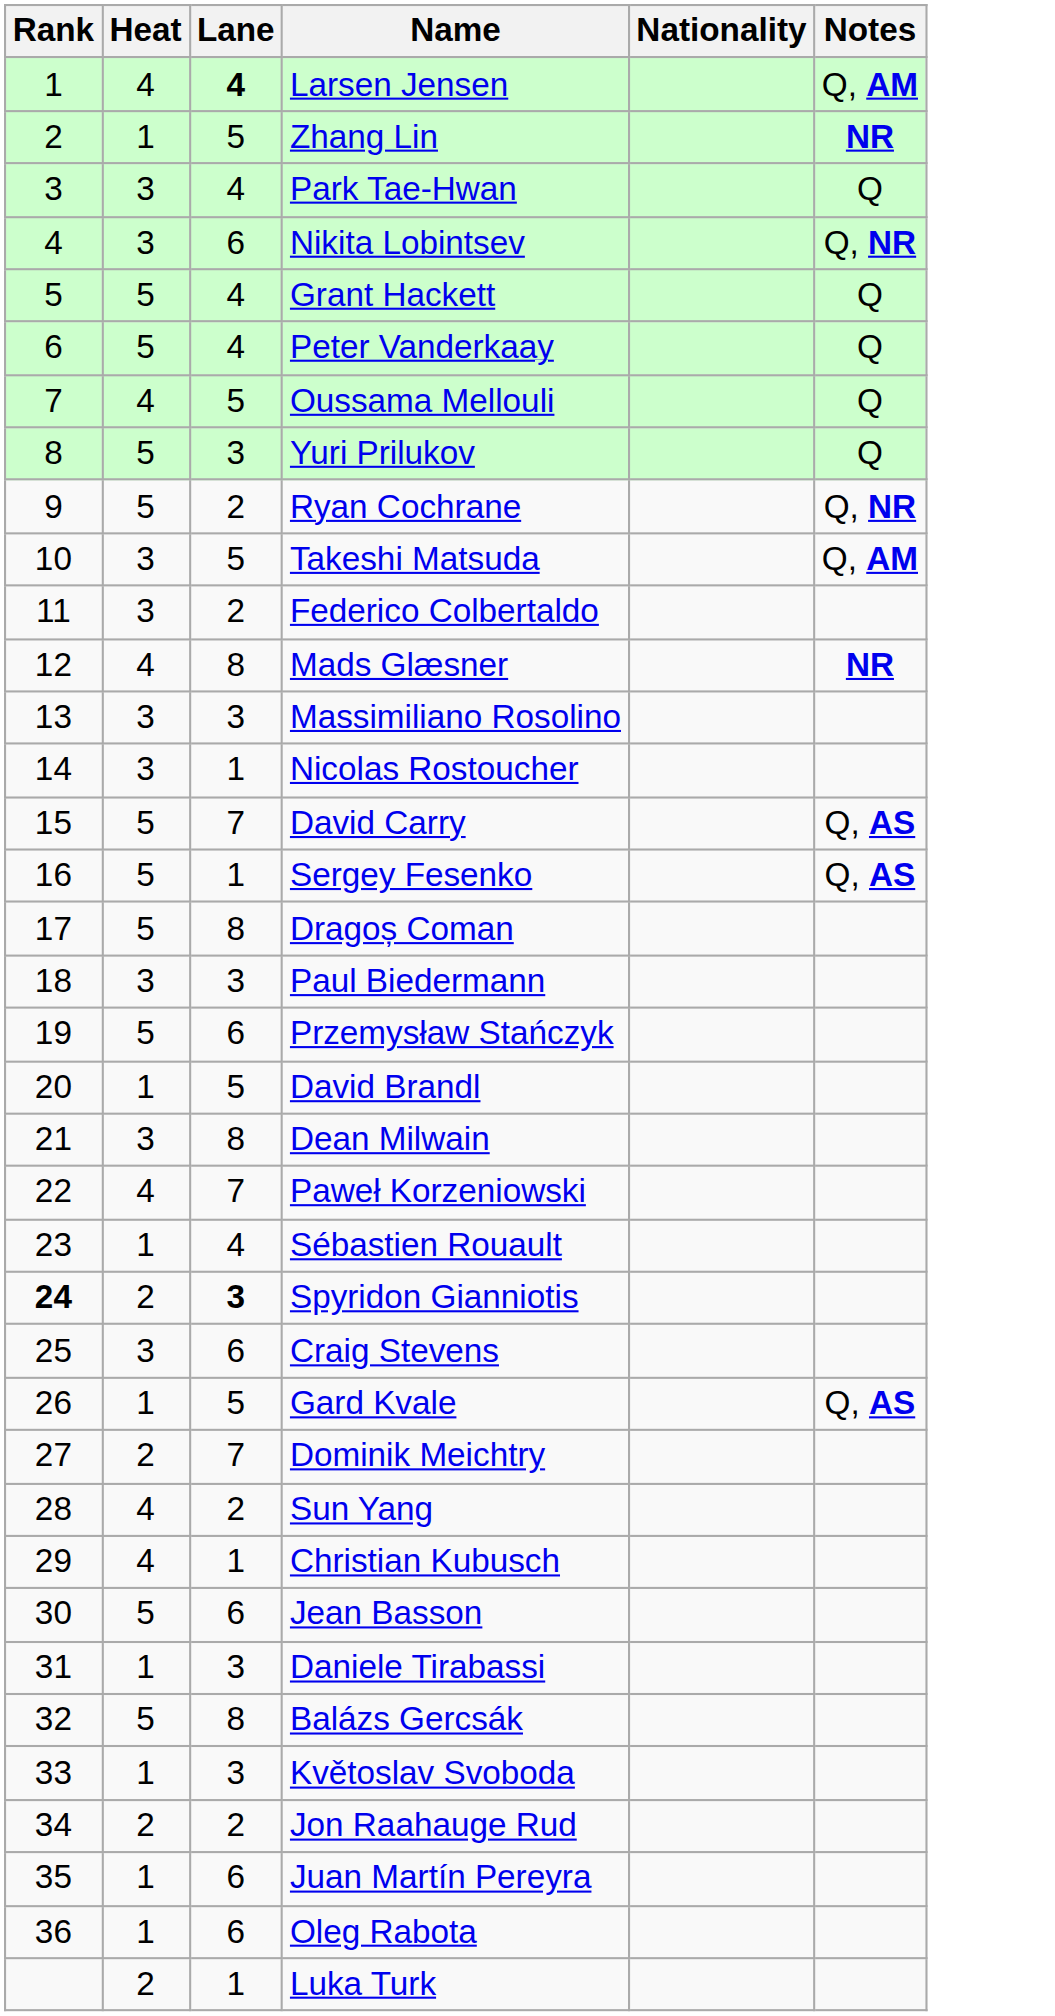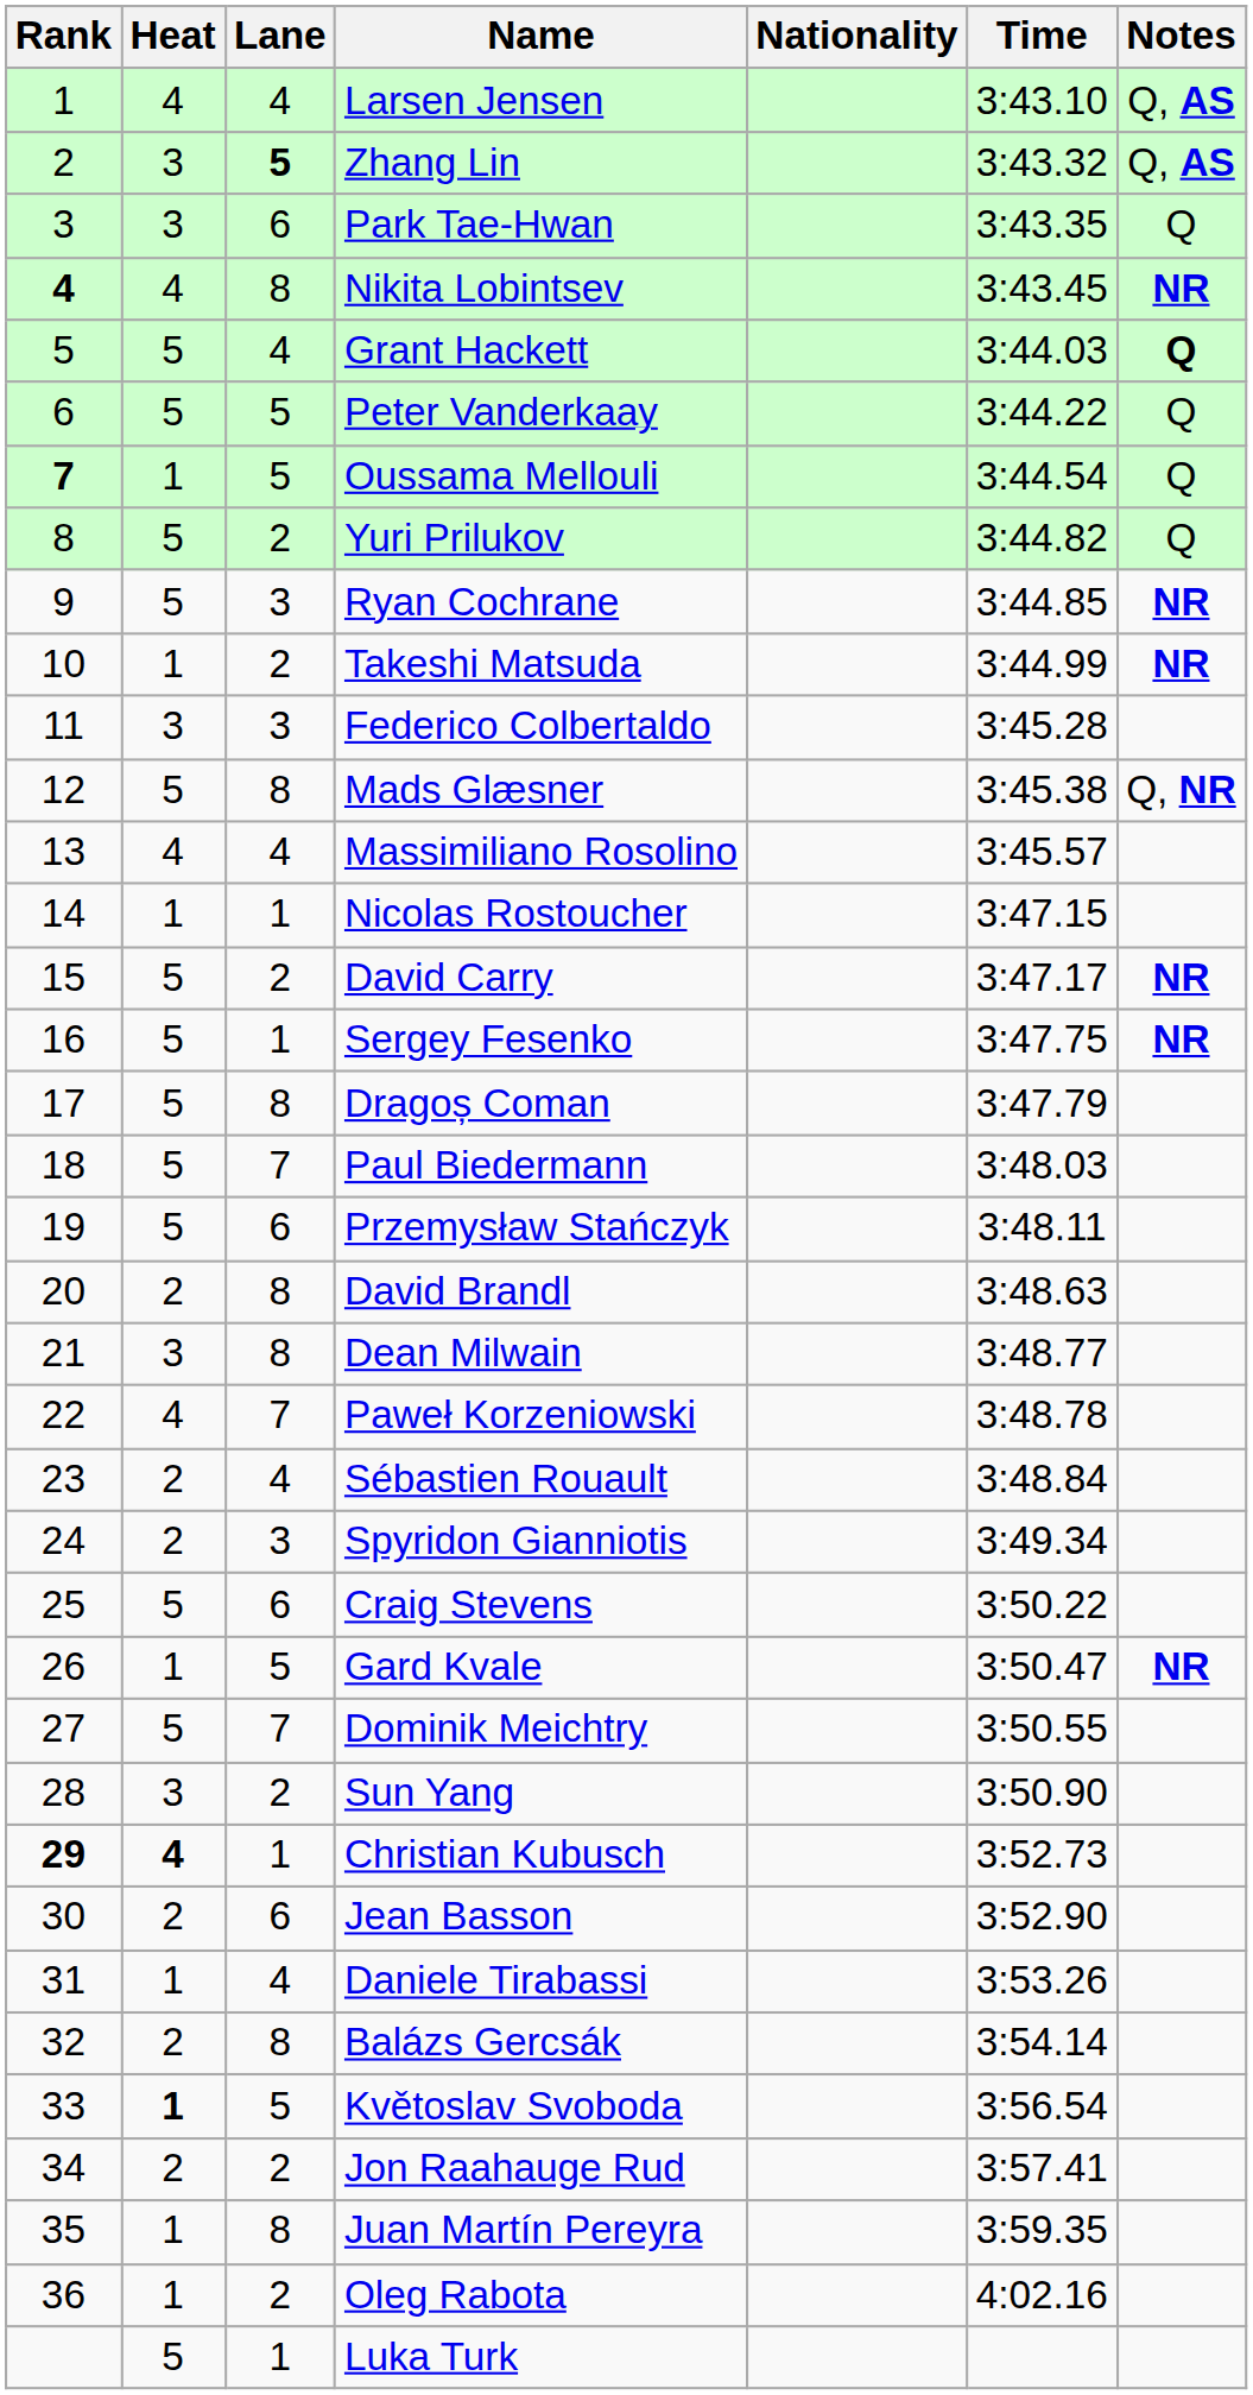+ column: Time | 3:43.10 | 3:43.32 | 3:43.35 | 3:43.45 | 3:44.03 | 3:44.22 | 3:44.54 | 3:44.82 | 3:44.85 | 3:44.99 | 3:45.28 | 3:45.38 | 3:45.57 | 3:47.15 | 3:47.17 | 3:47.75 | 3:47.79 | 3:48.03 | 3:48.11 | 3:48.63 | 3:48.77 | 3:48.78 | 3:48.84 | 3:49.34 | 3:50.22 | 3:50.47 | 3:50.55 | 3:50.90 | 3:52.73 | 3:52.90 | 3:53.26 | 3:54.14 | 3:56.54 | 3:57.41 | 3:59.35 | 4:02.16
Larsen Jensen | Lane: bold -> normal
Larsen Jensen | Notes: Q, AM -> Q, AS
Zhang Lin | Heat: 1 -> 3
Zhang Lin | Lane: normal -> bold
Zhang Lin | Notes: NR -> Q, AS
Park Tae-Hwan | Lane: 4 -> 6
Nikita Lobintsev | Rank: normal -> bold
Nikita Lobintsev | Heat: 3 -> 4
Nikita Lobintsev | Lane: 6 -> 8
Nikita Lobintsev | Notes: Q, NR -> NR
Grant Hackett | Notes: normal -> bold
Peter Vanderkaay | Lane: 4 -> 5
Oussama Mellouli | Rank: normal -> bold
Oussama Mellouli | Heat: 4 -> 1
Yuri Prilukov | Lane: 3 -> 2
Ryan Cochrane | Lane: 2 -> 3
Ryan Cochrane | Notes: Q, NR -> NR
Takeshi Matsuda | Heat: 3 -> 1
Takeshi Matsuda | Lane: 5 -> 2
Takeshi Matsuda | Notes: Q, AM -> NR
Federico Colbertaldo | Lane: 2 -> 3
Mads Glæsner | Heat: 4 -> 5
Mads Glæsner | Notes: NR -> Q, NR
Massimiliano Rosolino | Heat: 3 -> 4
Massimiliano Rosolino | Lane: 3 -> 4
Nicolas Rostoucher | Heat: 3 -> 1
David Carry | Lane: 7 -> 2
David Carry | Notes: Q, AS -> NR
Sergey Fesenko | Notes: Q, AS -> NR
Paul Biedermann | Heat: 3 -> 5
Paul Biedermann | Lane: 3 -> 7
David Brandl | Heat: 1 -> 2
David Brandl | Lane: 5 -> 8
Sébastien Rouault | Heat: 1 -> 2
Spyridon Gianniotis | Rank: bold -> normal
Spyridon Gianniotis | Lane: bold -> normal
Craig Stevens | Heat: 3 -> 5
Gard Kvale | Notes: Q, AS -> NR
Dominik Meichtry | Heat: 2 -> 5
Sun Yang | Heat: 4 -> 3
Christian Kubusch | Rank: normal -> bold
Christian Kubusch | Heat: normal -> bold
Jean Basson | Heat: 5 -> 2
Daniele Tirabassi | Lane: 3 -> 4
Balázs Gercsák | Heat: 5 -> 2
Květoslav Svoboda | Heat: normal -> bold
Květoslav Svoboda | Lane: 3 -> 5
Juan Martín Pereyra | Lane: 6 -> 8
Oleg Rabota | Lane: 6 -> 2
Luka Turk | Heat: 2 -> 5
